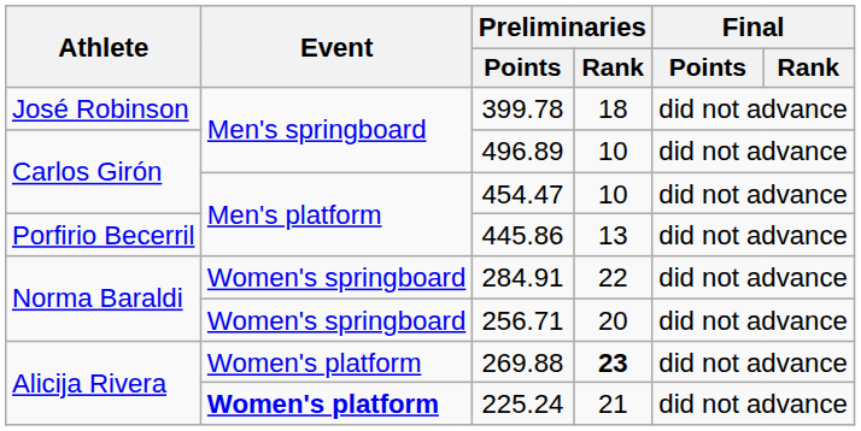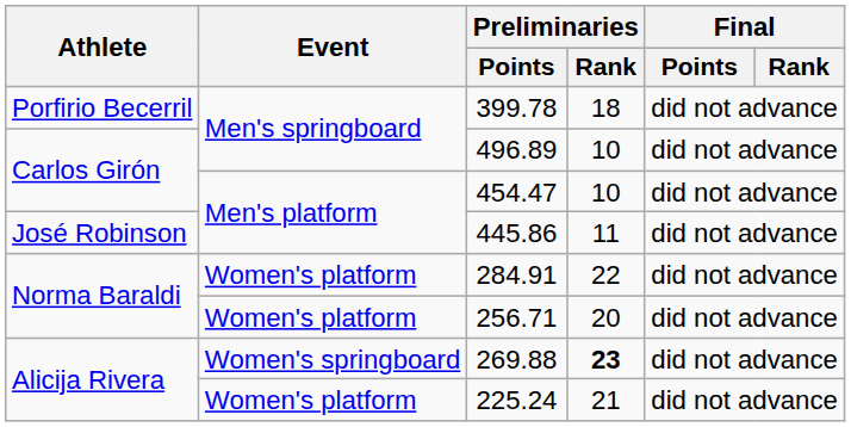399.78 | Athlete: José Robinson -> Porfirio Becerril
445.86 | Athlete: Porfirio Becerril -> José Robinson
445.86 | Preliminaries / Rank: 13 -> 11
284.91 | Event: Women's springboard -> Women's platform
256.71 | Event: Women's springboard -> Women's platform
269.88 | Event: Women's platform -> Women's springboard
225.24 | Event: bold -> normal
